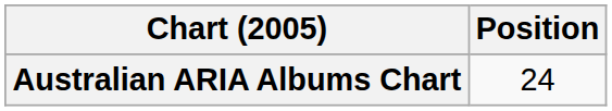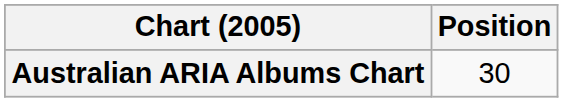Australian ARIA Albums Chart | Position: 24 -> 30
